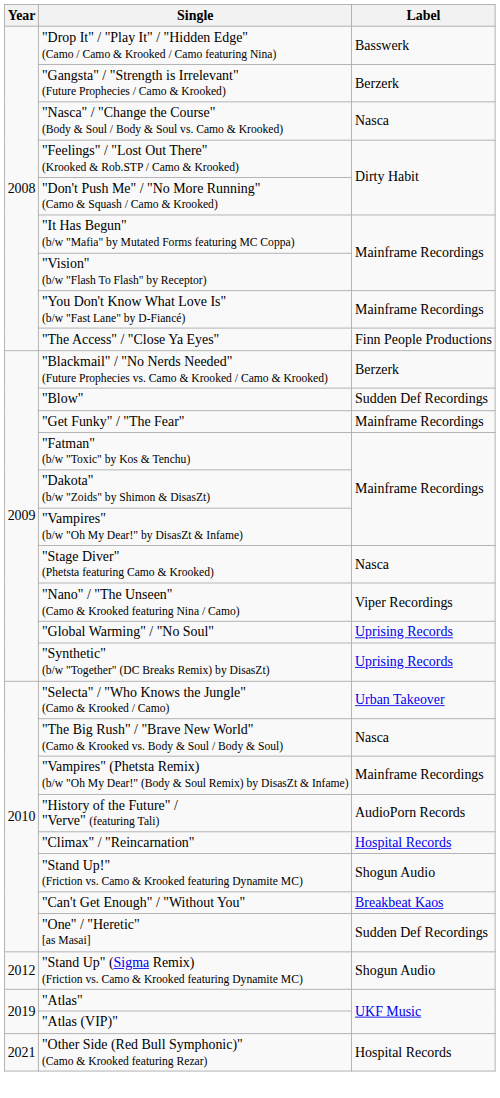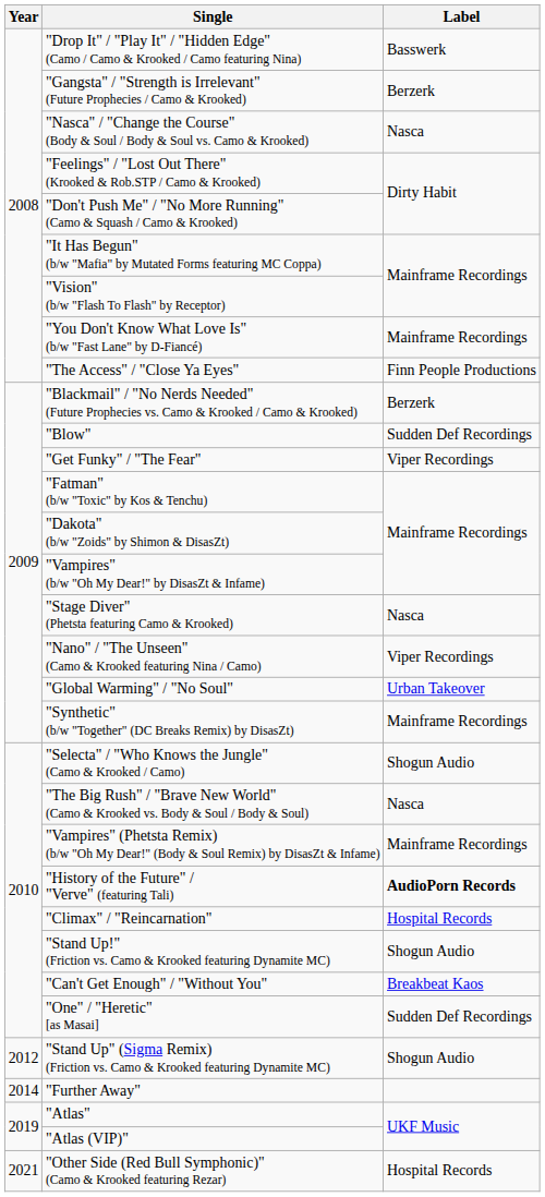"Get Funky" / "The Fear" | Label: Mainframe Recordings -> Viper Recordings
"Global Warming" / "No Soul" | Label: Uprising Records -> Urban Takeover
"Synthetic" (b/w "Together" (DC Breaks Remix) by DisasZt) | Label: Uprising Records -> Mainframe Recordings
"Selecta" / "Who Knows the Jungle" (Camo & Krooked / Camo) | Label: Urban Takeover -> Shogun Audio
"History of the Future" / "Verve" (featuring Tali) | Label: normal -> bold
+ row: 2014 | "Further Away"
